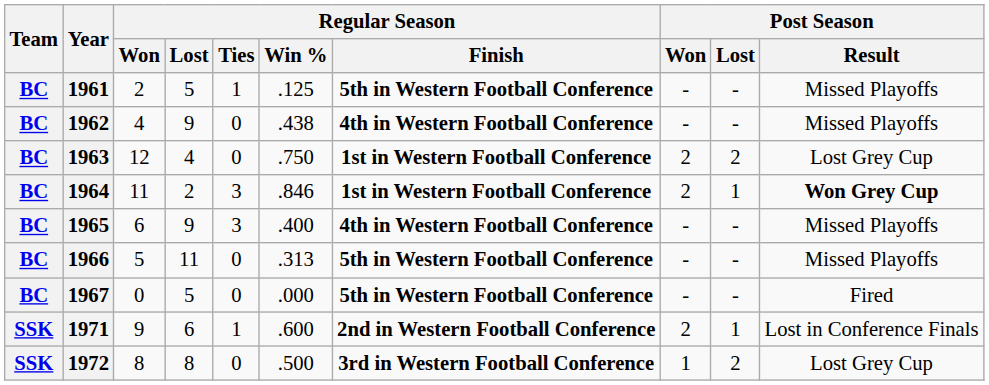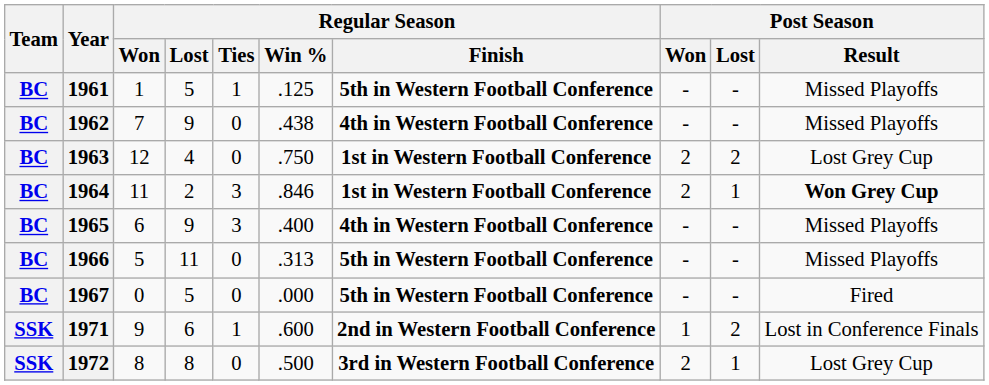1961 | Regular Season / Won: 2 -> 1
1962 | Regular Season / Won: 4 -> 7
1971 | Post Season / Won: 2 -> 1
1971 | Post Season / Lost: 1 -> 2
1972 | Post Season / Won: 1 -> 2
1972 | Post Season / Lost: 2 -> 1
